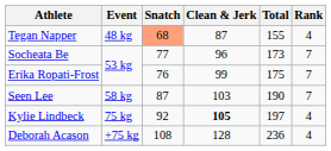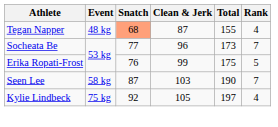Erika Ropati-Frost | Rank: 7 -> 5
Kylie Lindbeck | Clean & Jerk: bold -> normal
- row: Deborah Acason | +75 kg | 108 | 128 | 236 | 4
